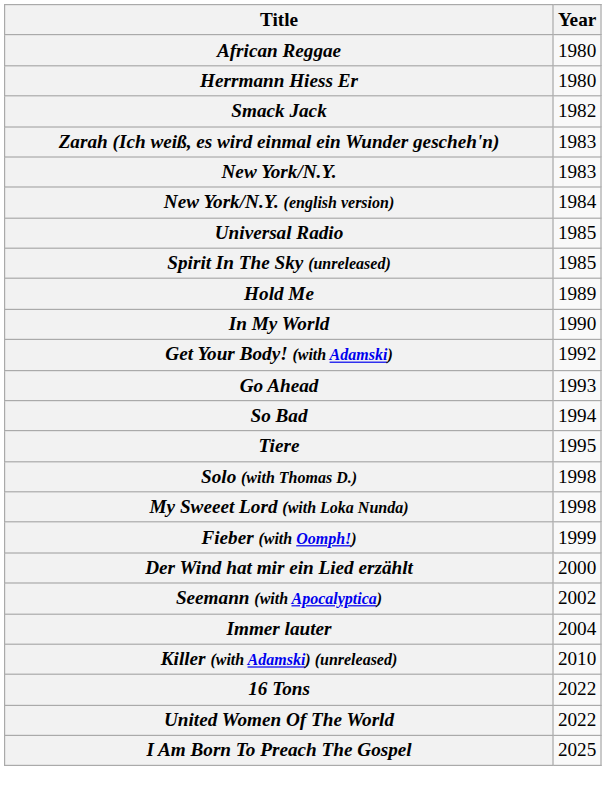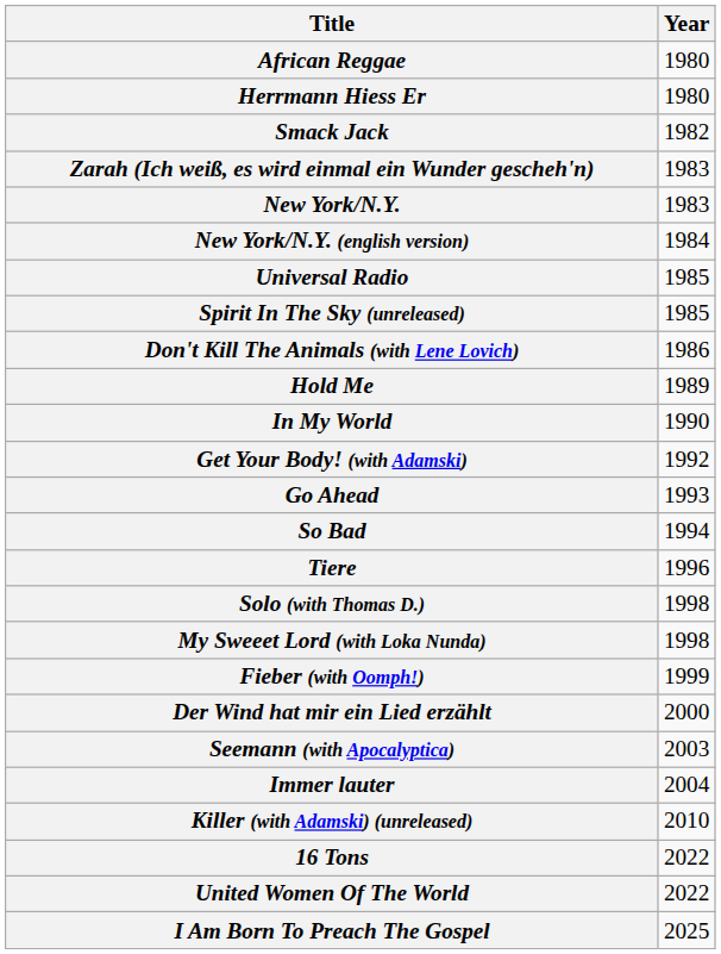+ row: Don't Kill The Animals (with Lene Lovich) | 1986
Tiere | Year: 1995 -> 1996
Seemann (with Apocalyptica) | Year: 2002 -> 2003
